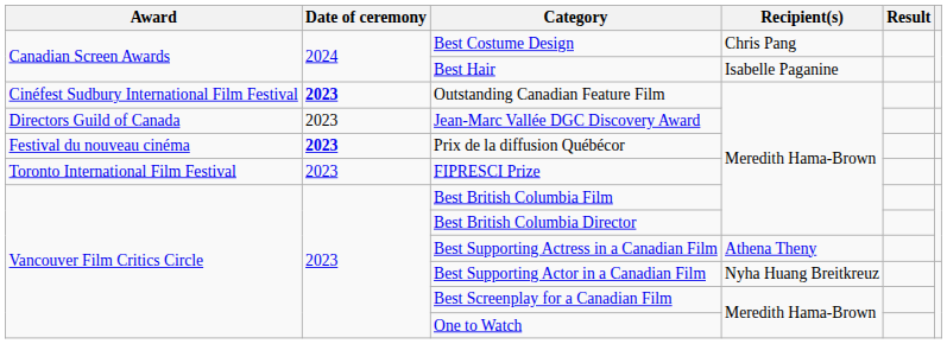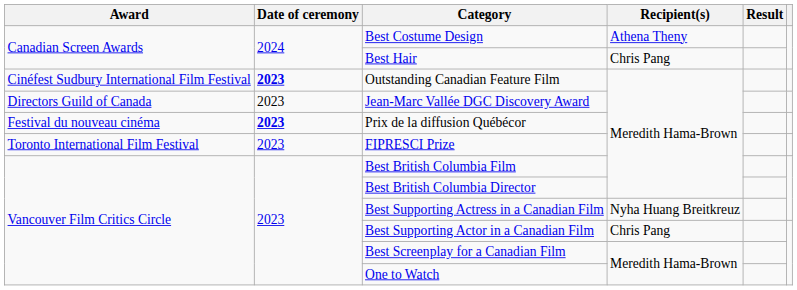Best Costume Design | Recipient(s): Chris Pang -> Athena Theny
Best Hair | Recipient(s): Isabelle Paganine -> Chris Pang
Best Supporting Actress in a Canadian Film | Recipient(s): Athena Theny -> Nyha Huang Breitkreuz
Best Supporting Actor in a Canadian Film | Recipient(s): Nyha Huang Breitkreuz -> Chris Pang
